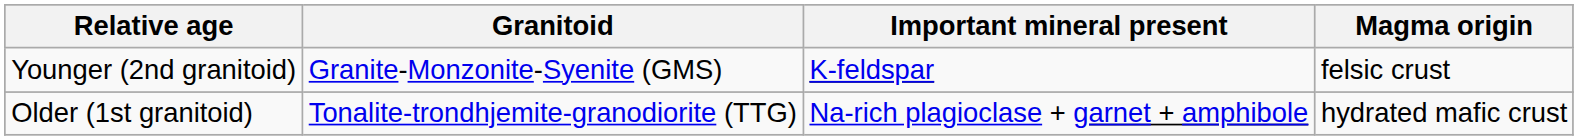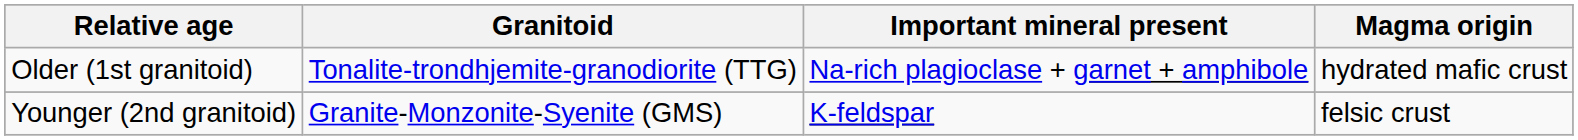rows swapped: Older (1st granitoid) <-> Younger (2nd granitoid)
